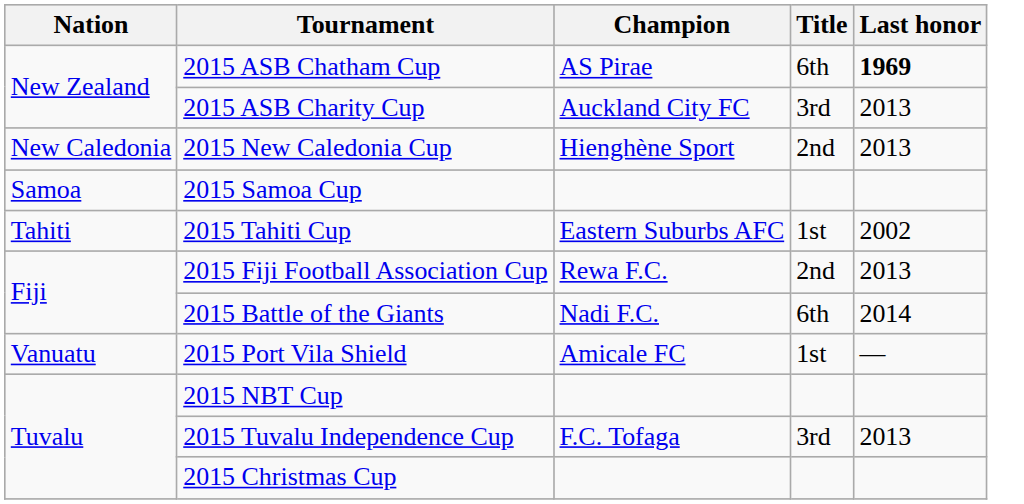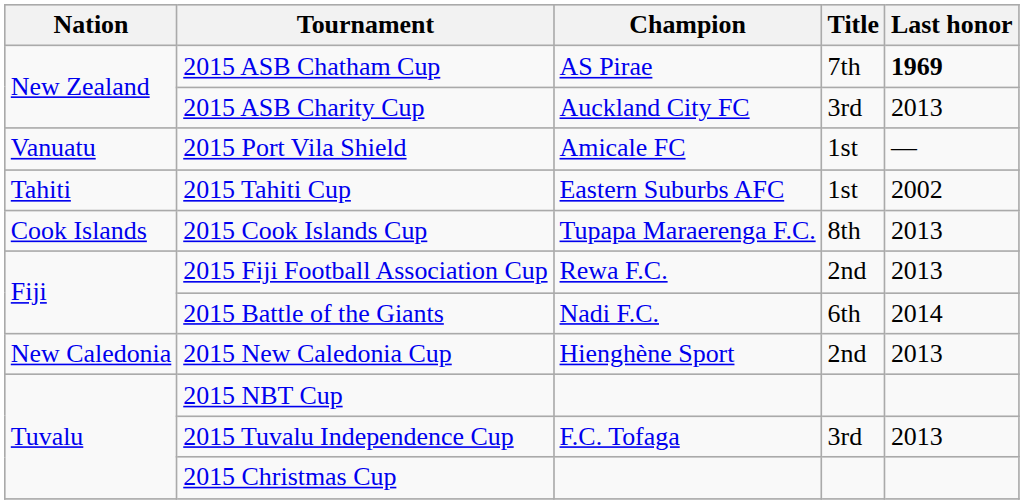2015 ASB Chatham Cup | Title: 6th -> 7th
rows swapped: 2015 Port Vila Shield <-> 2015 New Caledonia Cup
- row: Samoa | 2015 Samoa Cup
+ row: Cook Islands | 2015 Cook Islands Cup | Tupapa Maraerenga F.C. | 8th | 2013
